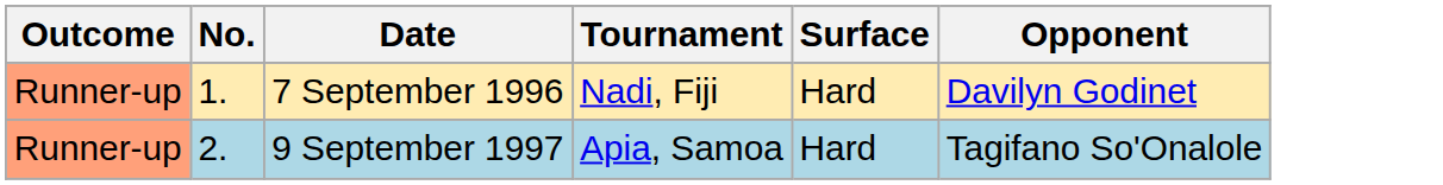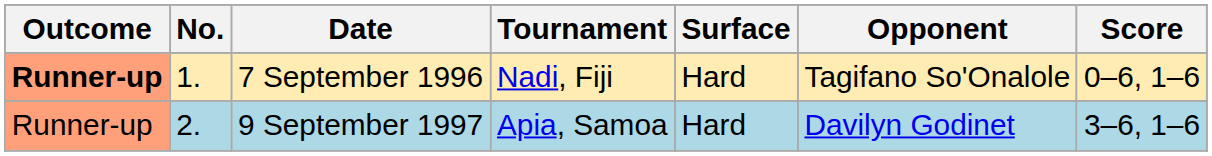+ column: Score | 0–6, 1–6 | 3–6, 1–6
7 September 1996 | Outcome: normal -> bold
7 September 1996 | Opponent: Davilyn Godinet -> Tagifano So'Onalole
9 September 1997 | Opponent: Tagifano So'Onalole -> Davilyn Godinet
